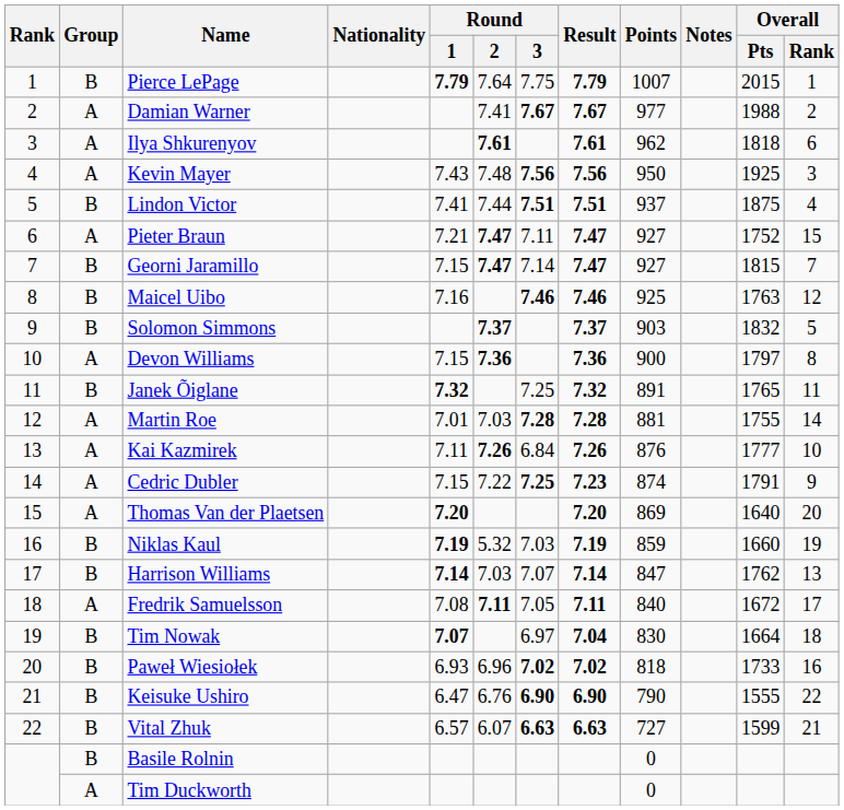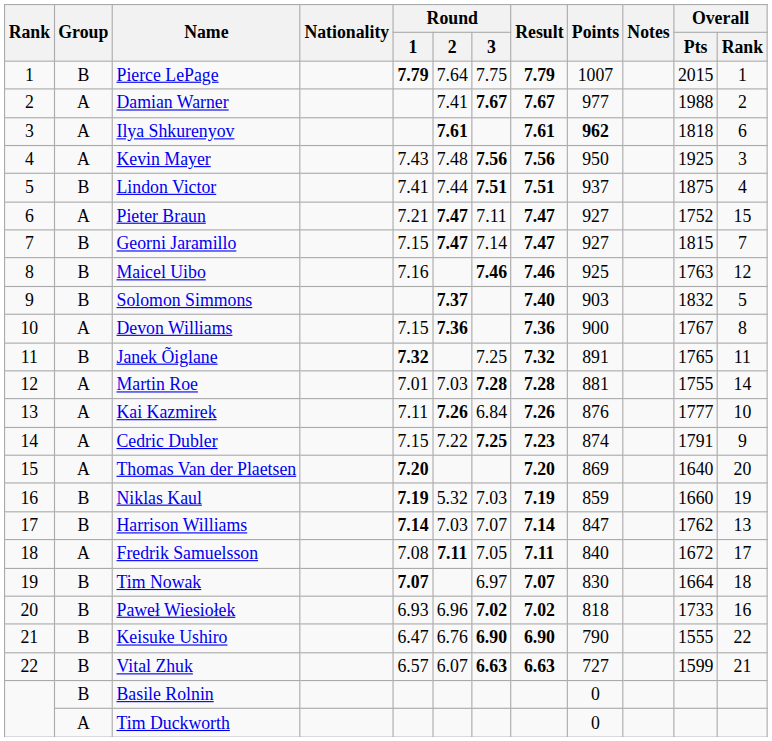Ilya Shkurenyov | Points: normal -> bold
Solomon Simmons | Result: 7.37 -> 7.40
Devon Williams | Overall / Pts: 1797 -> 1767
Tim Nowak | Result: 7.04 -> 7.07
